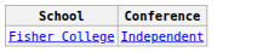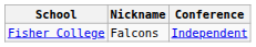+ column: Nickname | Falcons
